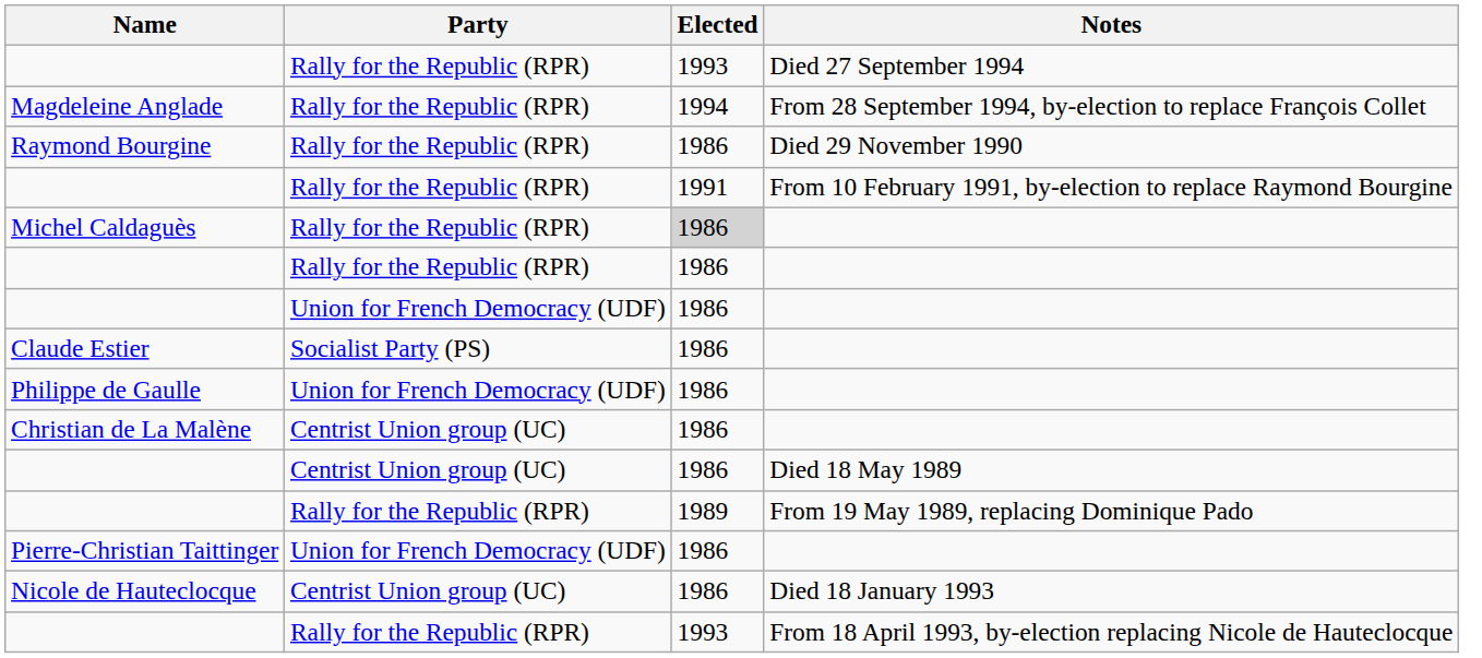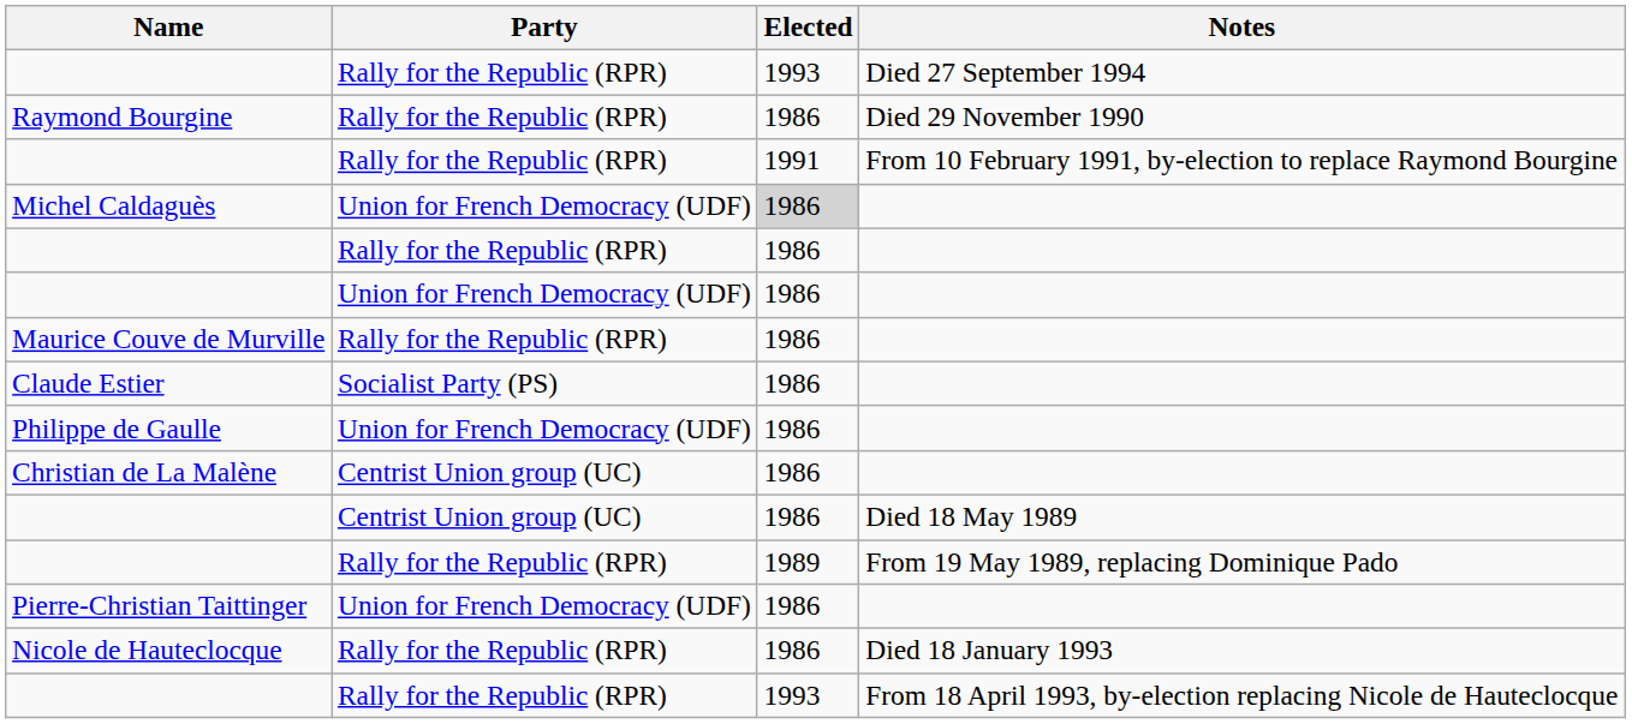- row: Magdeleine Anglade | Rally for the Republic (RPR) | 1994 | From 28 September 1994, by-election to replace François Collet
Michel Caldaguès | Party: Rally for the Republic (RPR) -> Union for French Democracy (UDF)
+ row: Maurice Couve de Murville | Rally for the Republic (RPR) | 1986
Nicole de Hauteclocque | Party: Centrist Union group (UC) -> Rally for the Republic (RPR)
